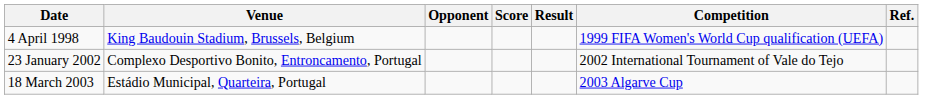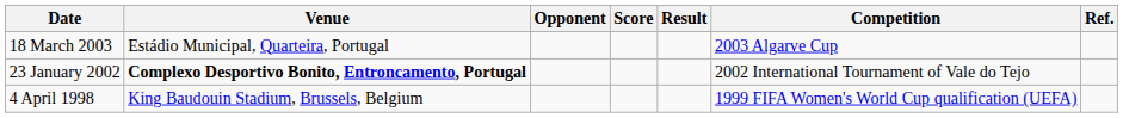rows swapped: 4 April 1998 <-> 18 March 2003
23 January 2002 | Venue: normal -> bold
